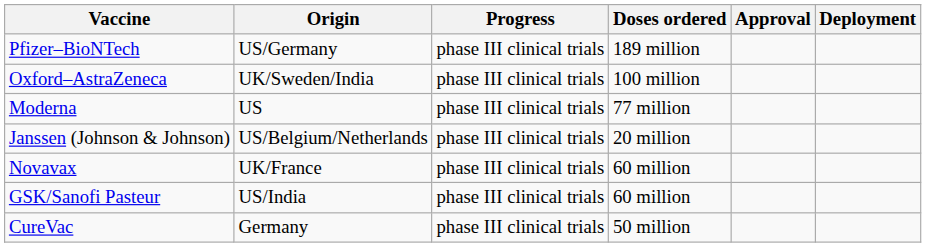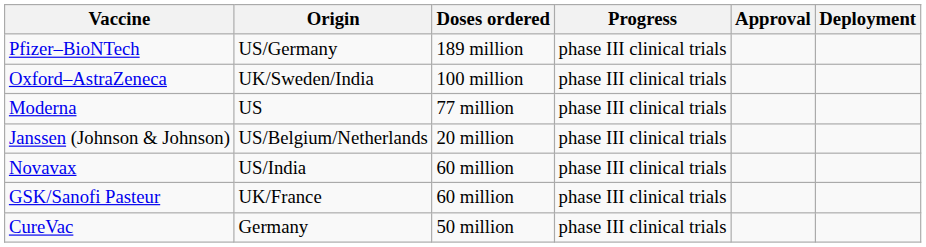columns swapped: Progress <-> Doses ordered
Novavax | Origin: UK/France -> US/India
GSK/Sanofi Pasteur | Origin: US/India -> UK/France
